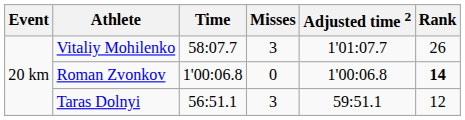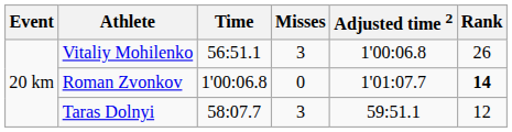Vitaliy Mohilenko | Time: 58:07.7 -> 56:51.1
Vitaliy Mohilenko | Adjusted time 2: 1'01:07.7 -> 1'00:06.8
Roman Zvonkov | Adjusted time 2: 1'00:06.8 -> 1'01:07.7
Taras Dolnyi | Time: 56:51.1 -> 58:07.7
